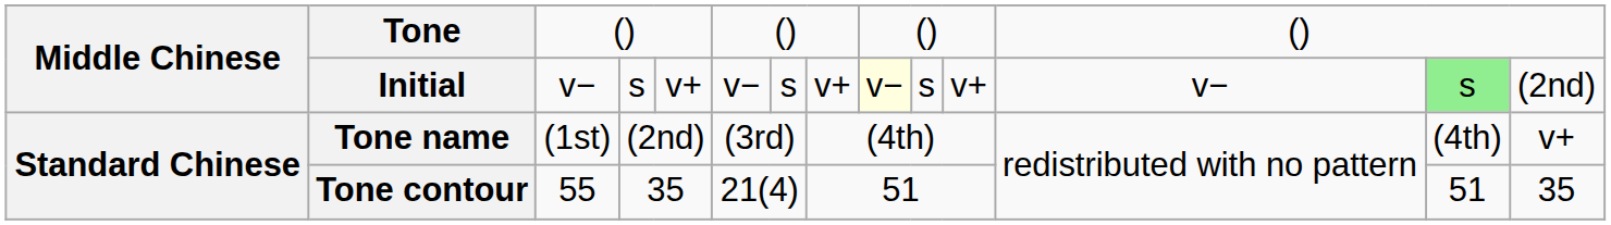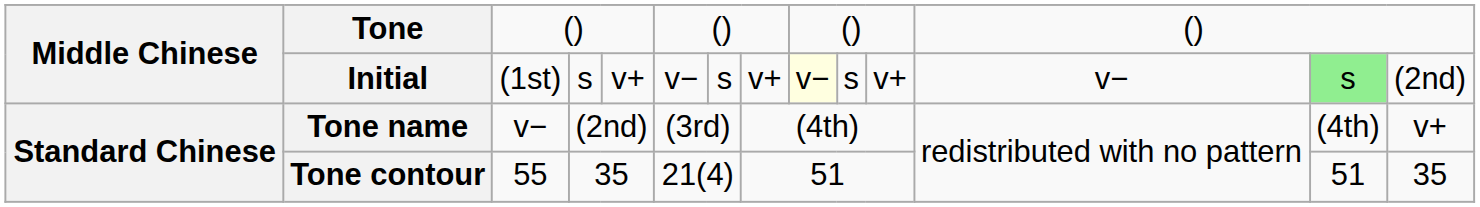Initial | column 3: v− -> (1st)
Tone name | column 3: (1st) -> v−
